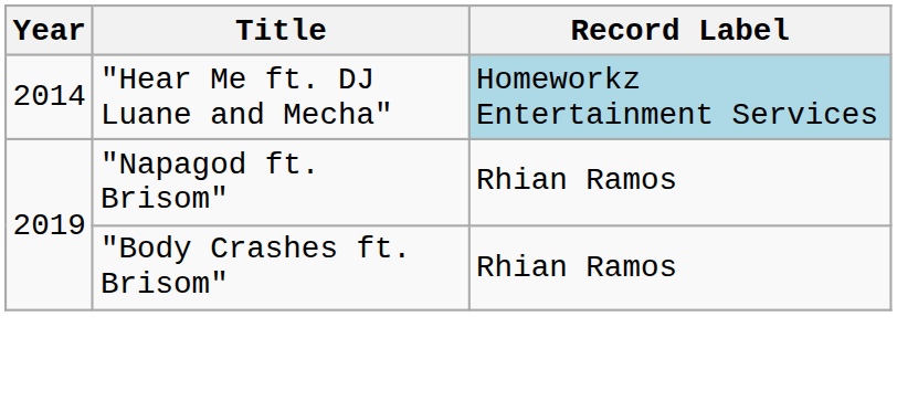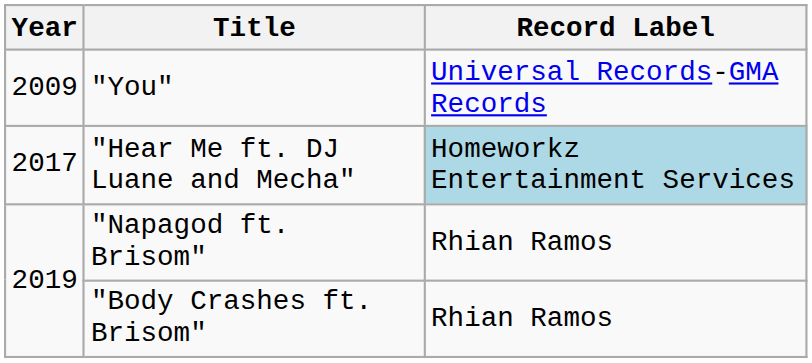+ row: 2009 | "You" | Universal Records-GMA Records
"Hear Me ft. DJ Luane and Mecha" | Year: 2014 -> 2017
